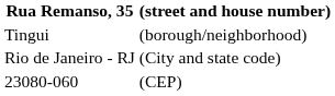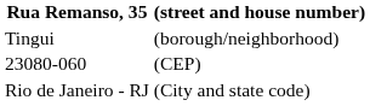rows swapped: Rio de Janeiro - RJ <-> 23080-060
